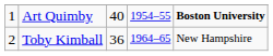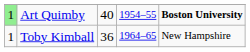Art Quimby | column 1: no background -> lightgreen background
Toby Kimball | column 1: 2 -> 1
